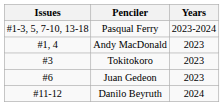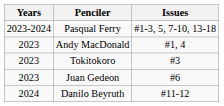columns swapped: Years <-> Issues
